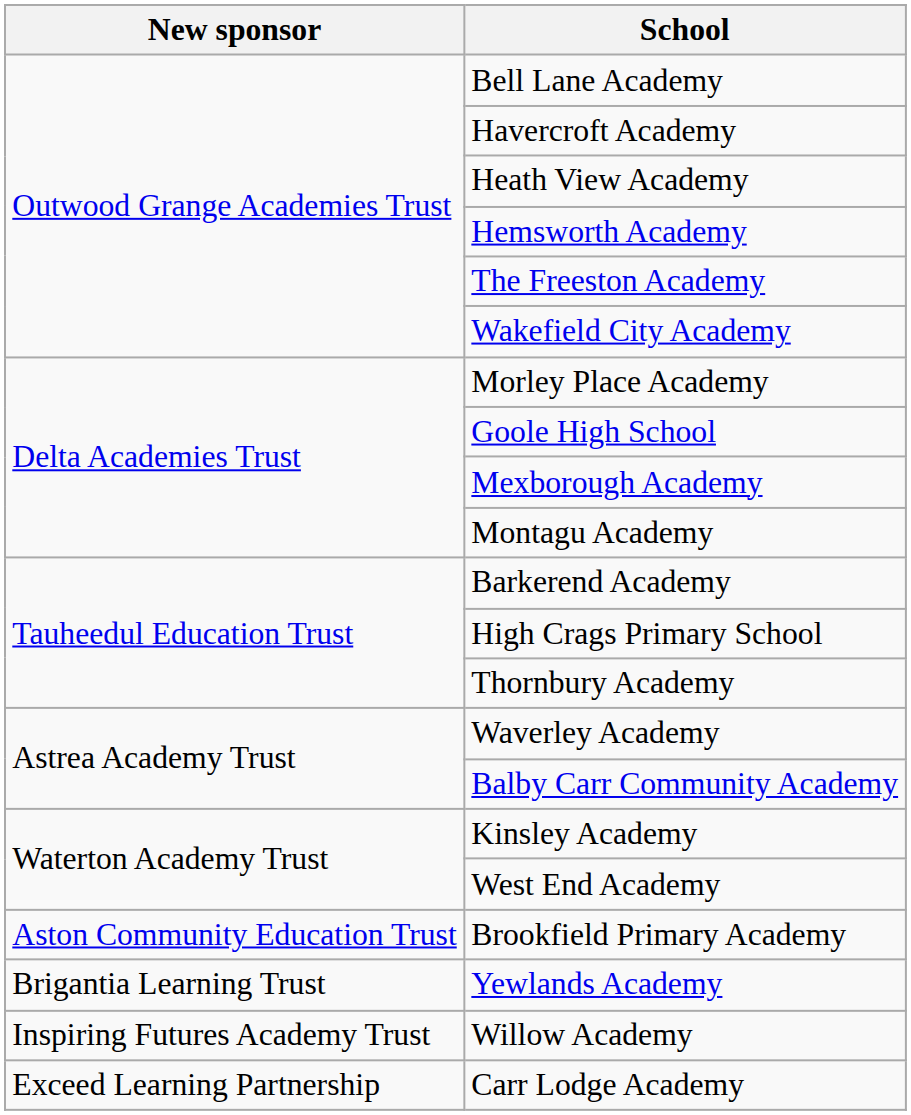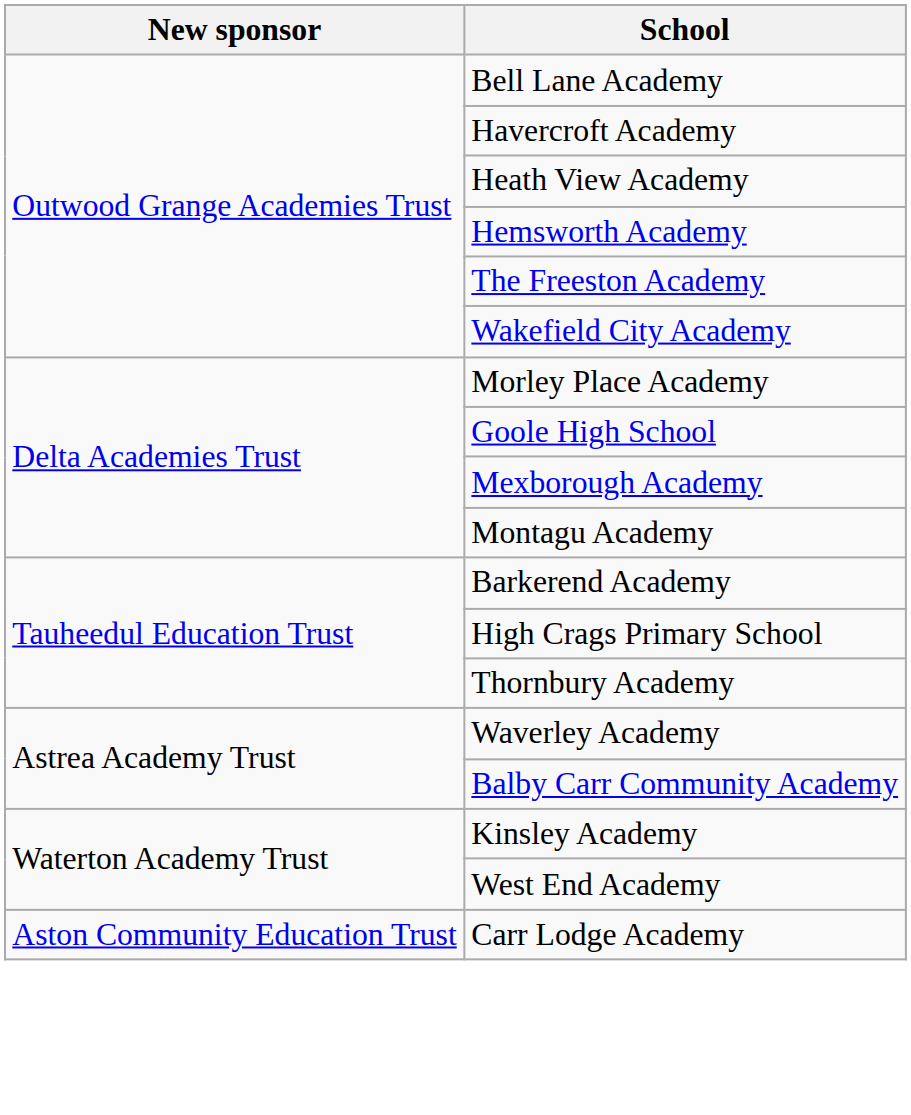- row: Aston Community Education Trust | Brookfield Primary Academy
- row: Brigantia Learning Trust | Yewlands Academy
- row: Inspiring Futures Academy Trust | Willow Academy
Carr Lodge Academy | New sponsor: Exceed Learning Partnership -> Aston Community Education Trust
